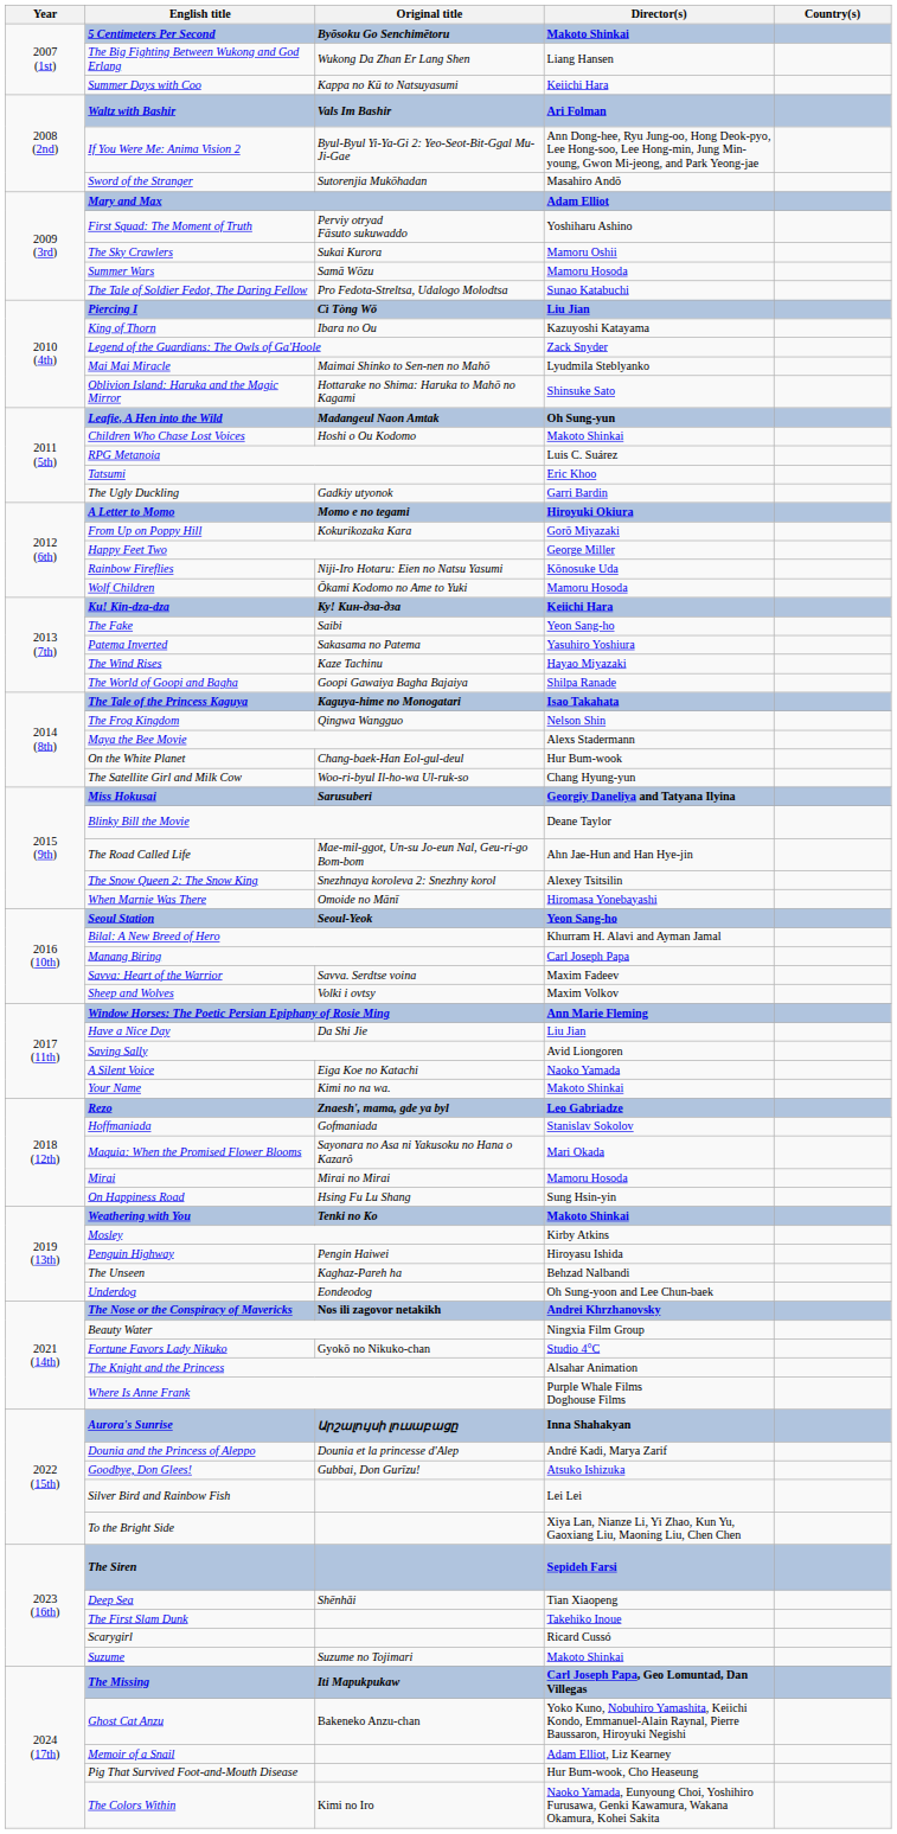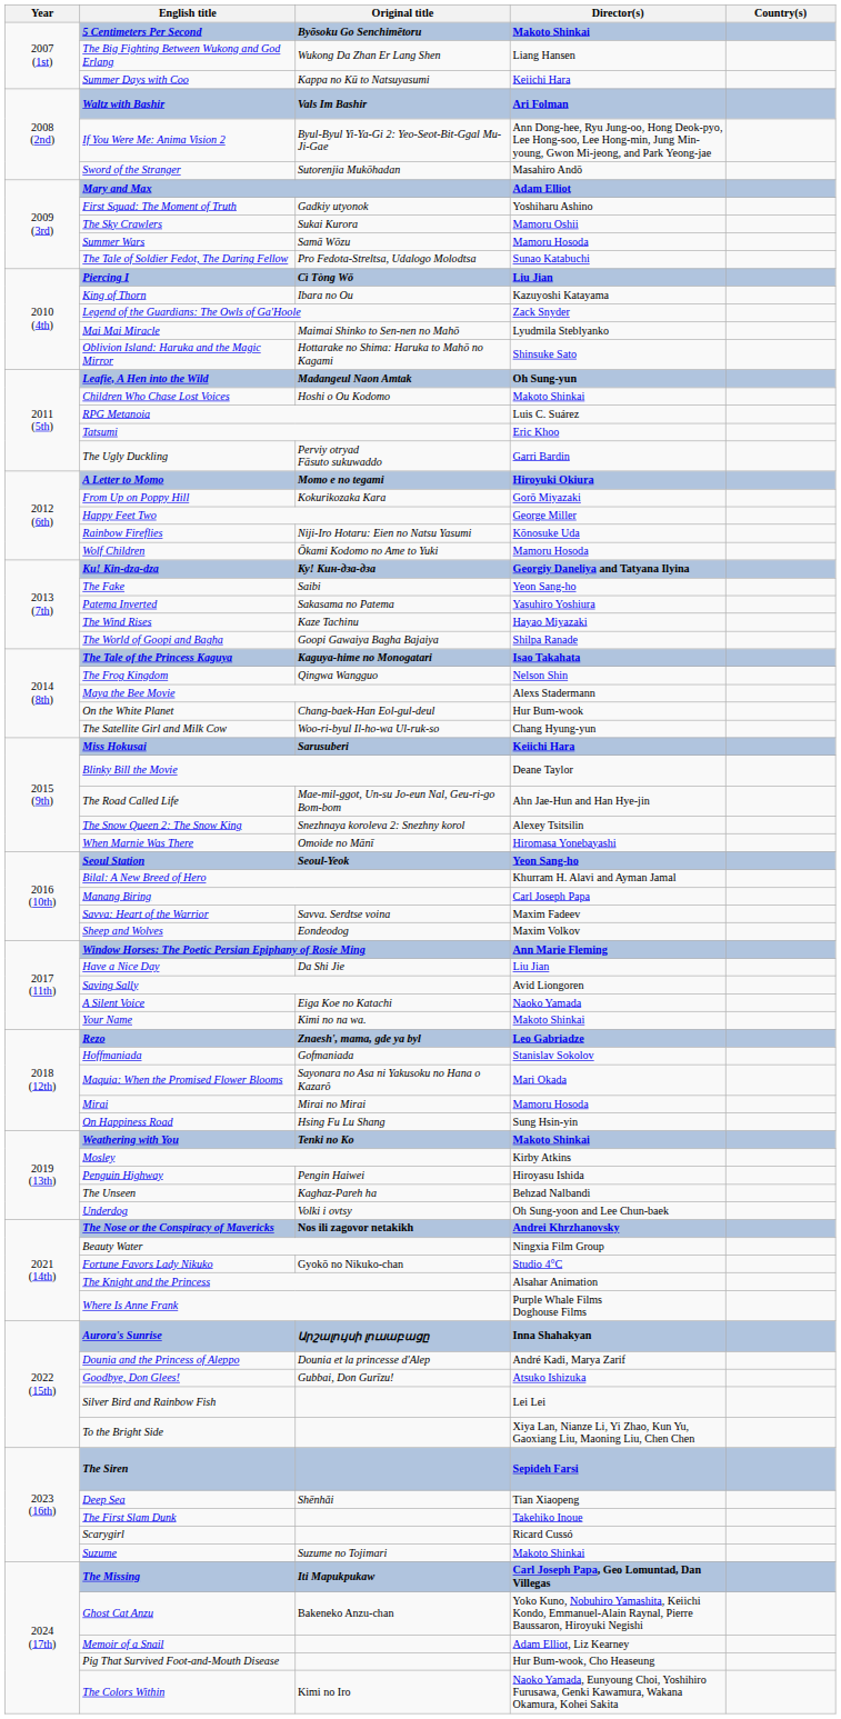First Squad: The Moment of Truth | Original title: Perviy otryad Fāsuto sukuwaddo -> Gadkiy utyonok
The Ugly Duckling | Original title: Gadkiy utyonok -> Perviy otryad Fāsuto sukuwaddo
Ku! Kin-dza-dza | Director(s): Keiichi Hara -> Georgiy Daneliya and Tatyana Ilyina
Miss Hokusai | Director(s): Georgiy Daneliya and Tatyana Ilyina -> Keiichi Hara
Sheep and Wolves | Original title: Volki i ovtsy -> Eondeodog
Underdog | Original title: Eondeodog -> Volki i ovtsy
